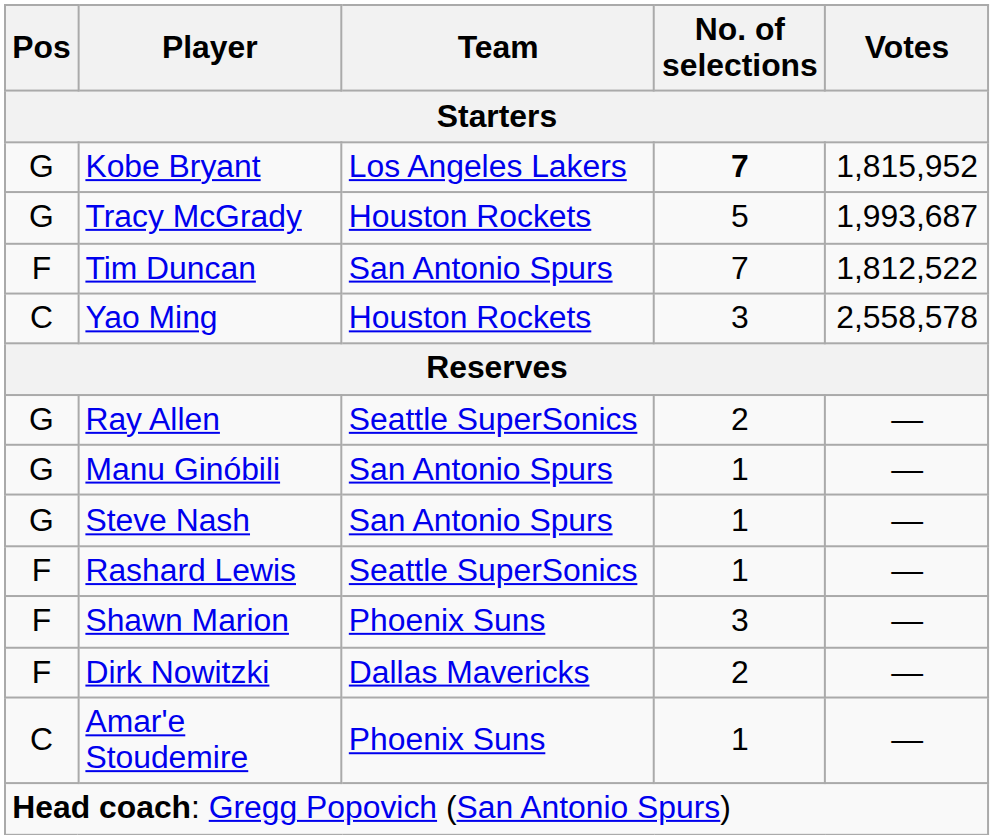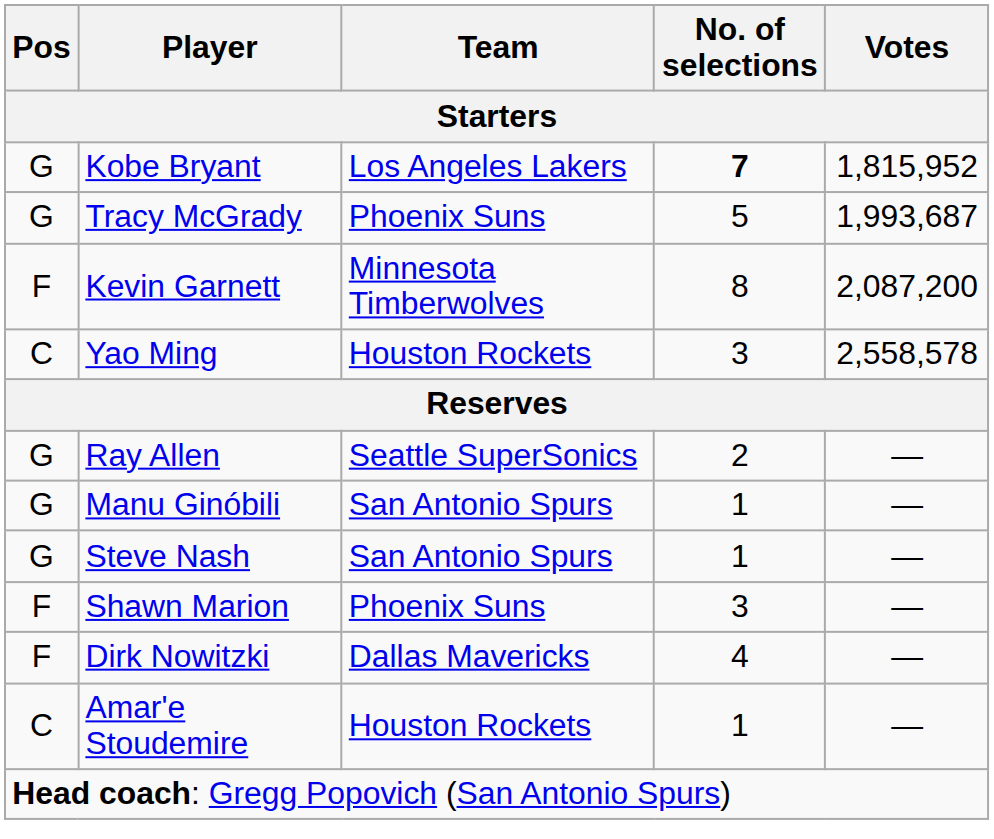Tracy McGrady | Team: Houston Rockets -> Phoenix Suns
+ row: F | Kevin Garnett | Minnesota Timberwolves | 8 | 2,087,200
- row: F | Tim Duncan | San Antonio Spurs | 7 | 1,812,522
- row: F | Rashard Lewis | Seattle SuperSonics | 1 | —
Dirk Nowitzki | No. of selections: 2 -> 4
Amar'e Stoudemire | Team: Phoenix Suns -> Houston Rockets
